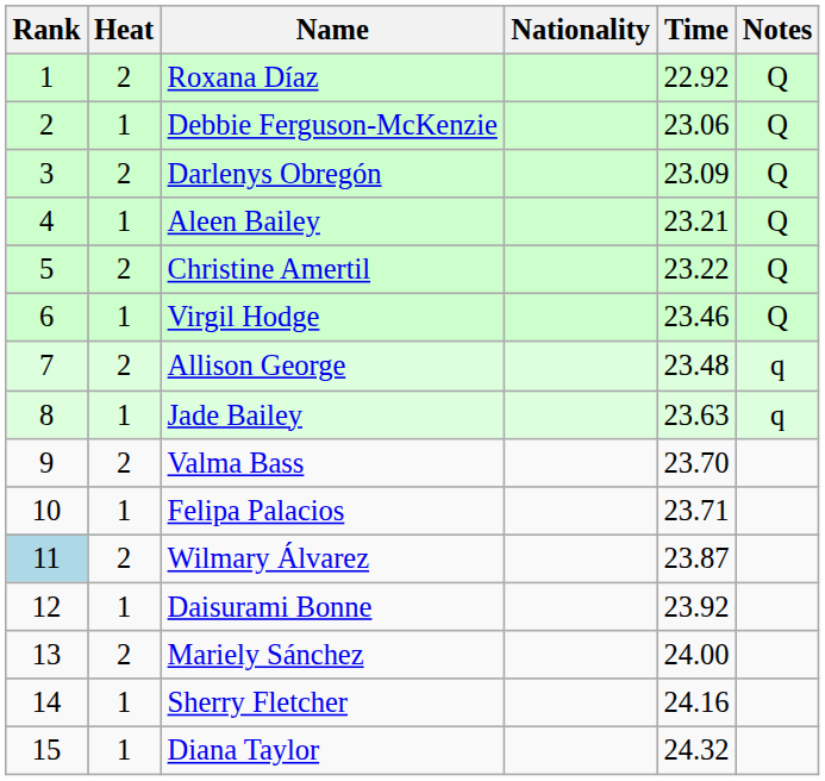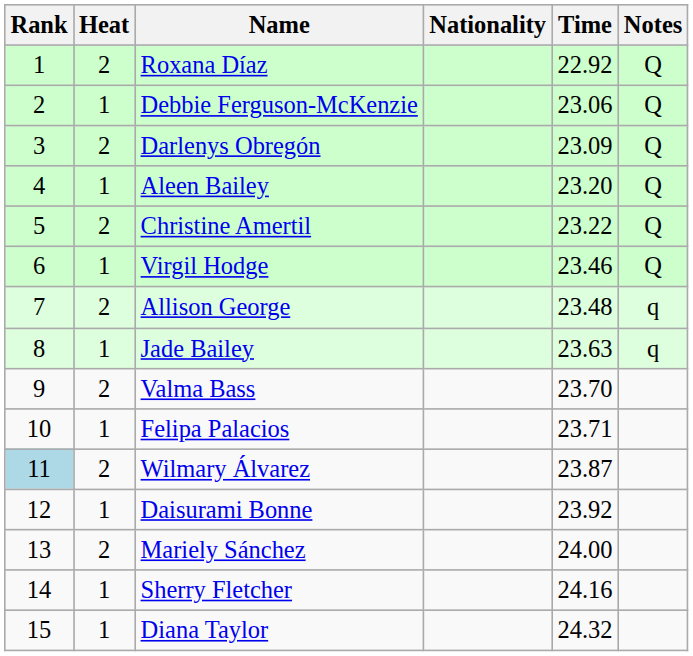Aleen Bailey | Time: 23.21 -> 23.20
